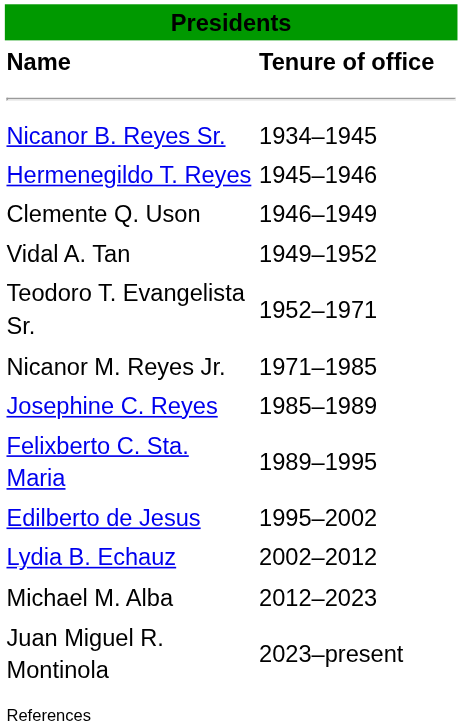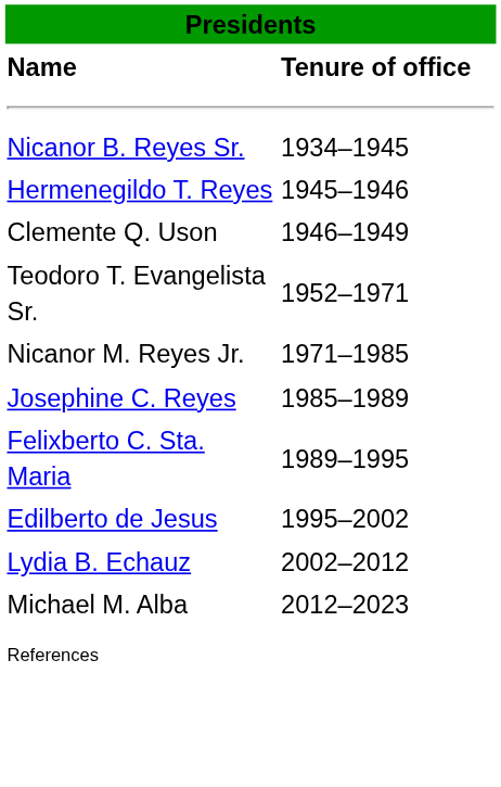- row: Vidal A. Tan | 1949–1952
- row: Juan Miguel R. Montinola | 2023–present
